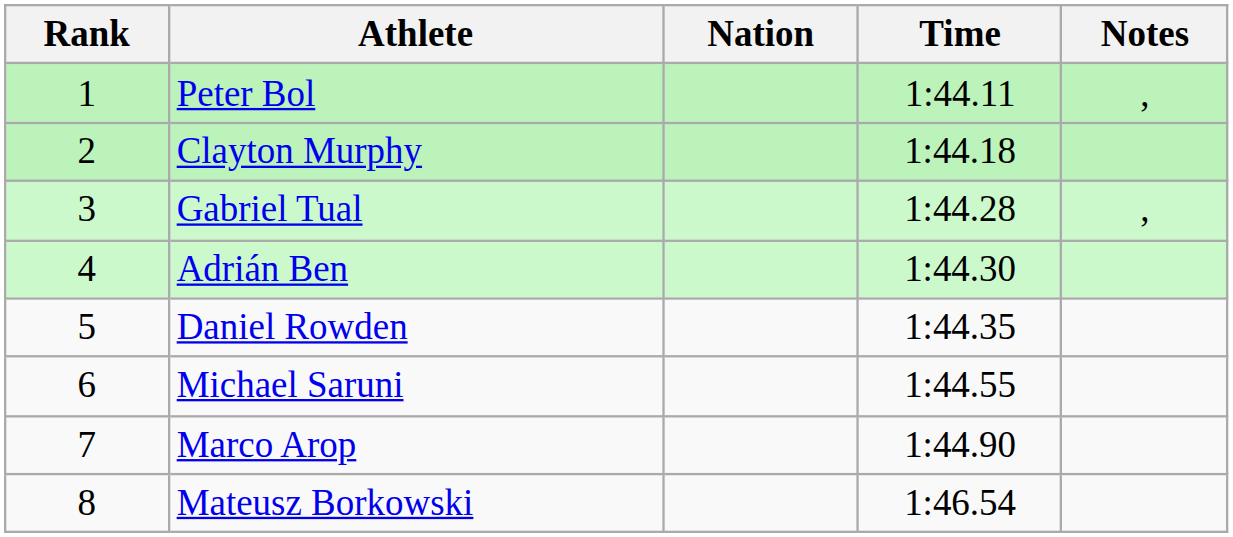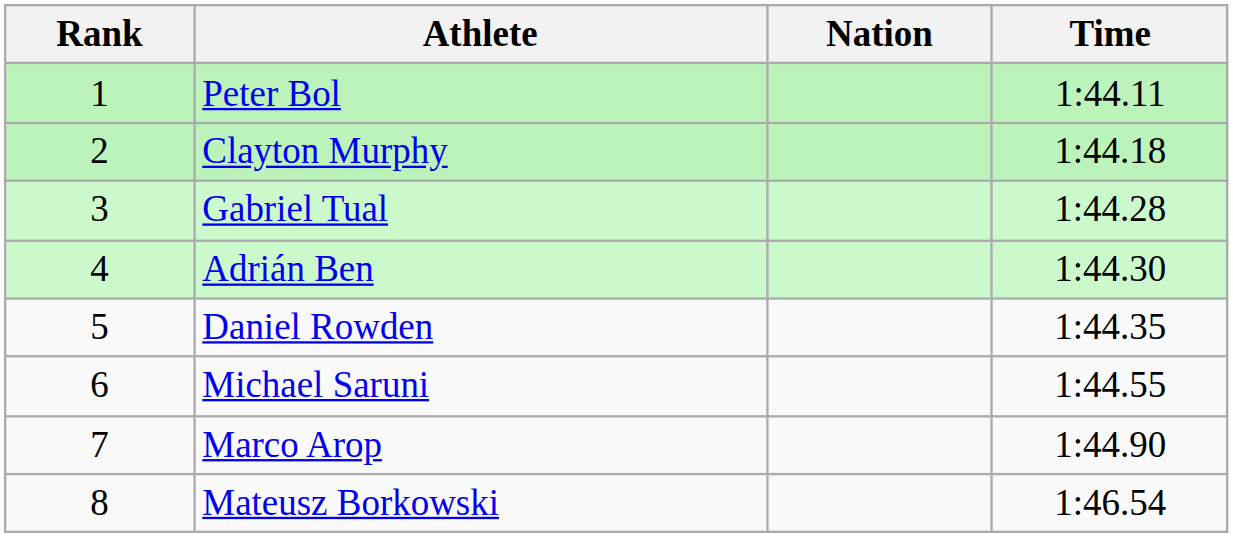- column: Notes | , | ,
